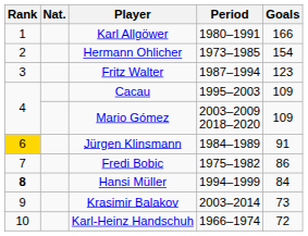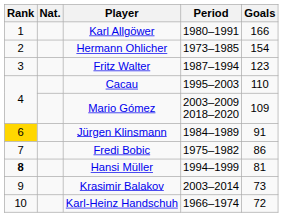Cacau | Goals: 109 -> 110
Hansi Müller | Goals: 84 -> 81
